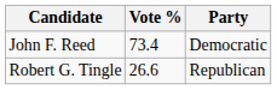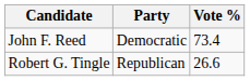columns swapped: Party <-> Vote %
